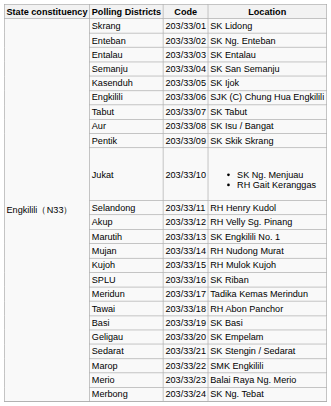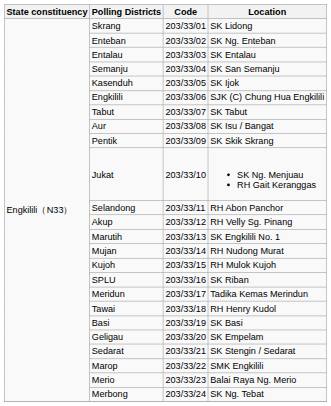Selandong | Location: RH Henry Kudol -> RH Abon Panchor
Tawai | Location: RH Abon Panchor -> RH Henry Kudol
